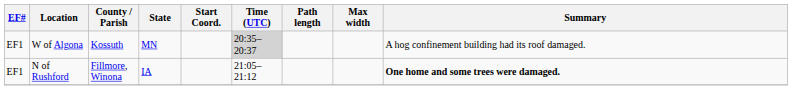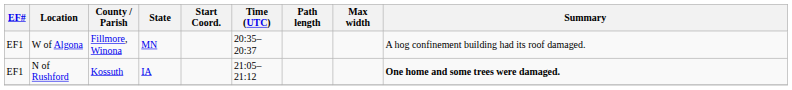W of Algona | County / Parish: Kossuth -> Fillmore, Winona
W of Algona | Time (UTC): lightgrey background -> no background
N of Rushford | County / Parish: Fillmore, Winona -> Kossuth
